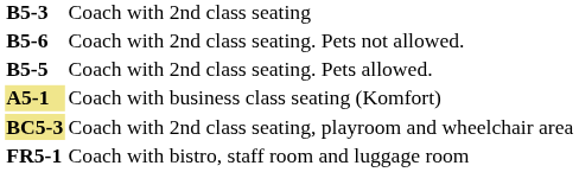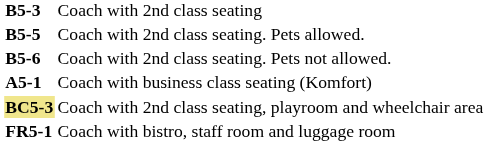rows swapped: Coach with 2nd class seating. Pets allowed. <-> Coach with 2nd class seating. Pets not allowed.
Coach with business class seating (Komfort) | column 1: khaki background -> no background
